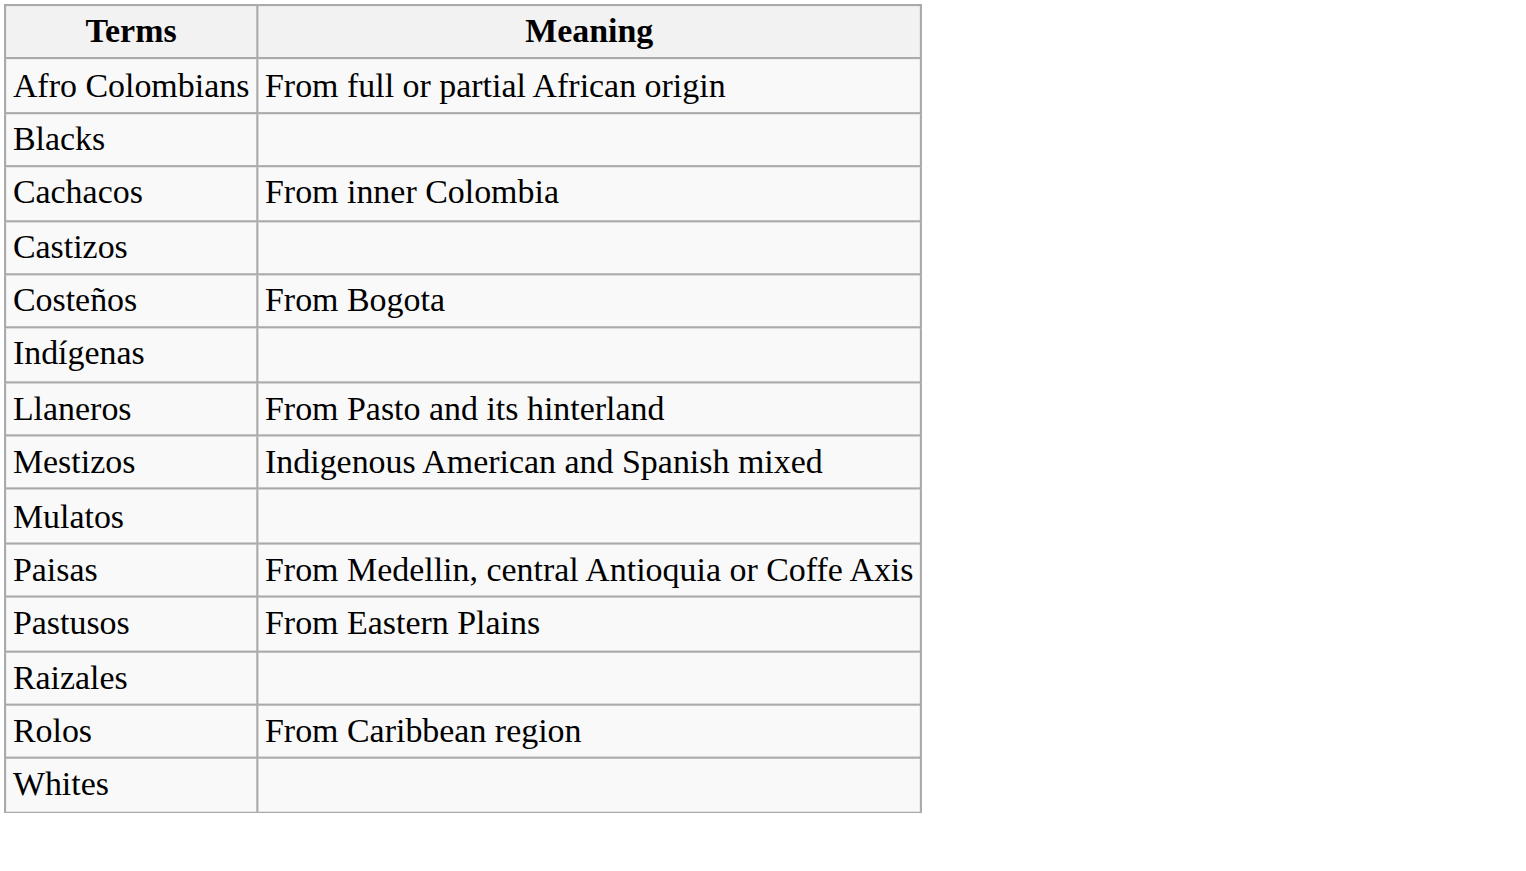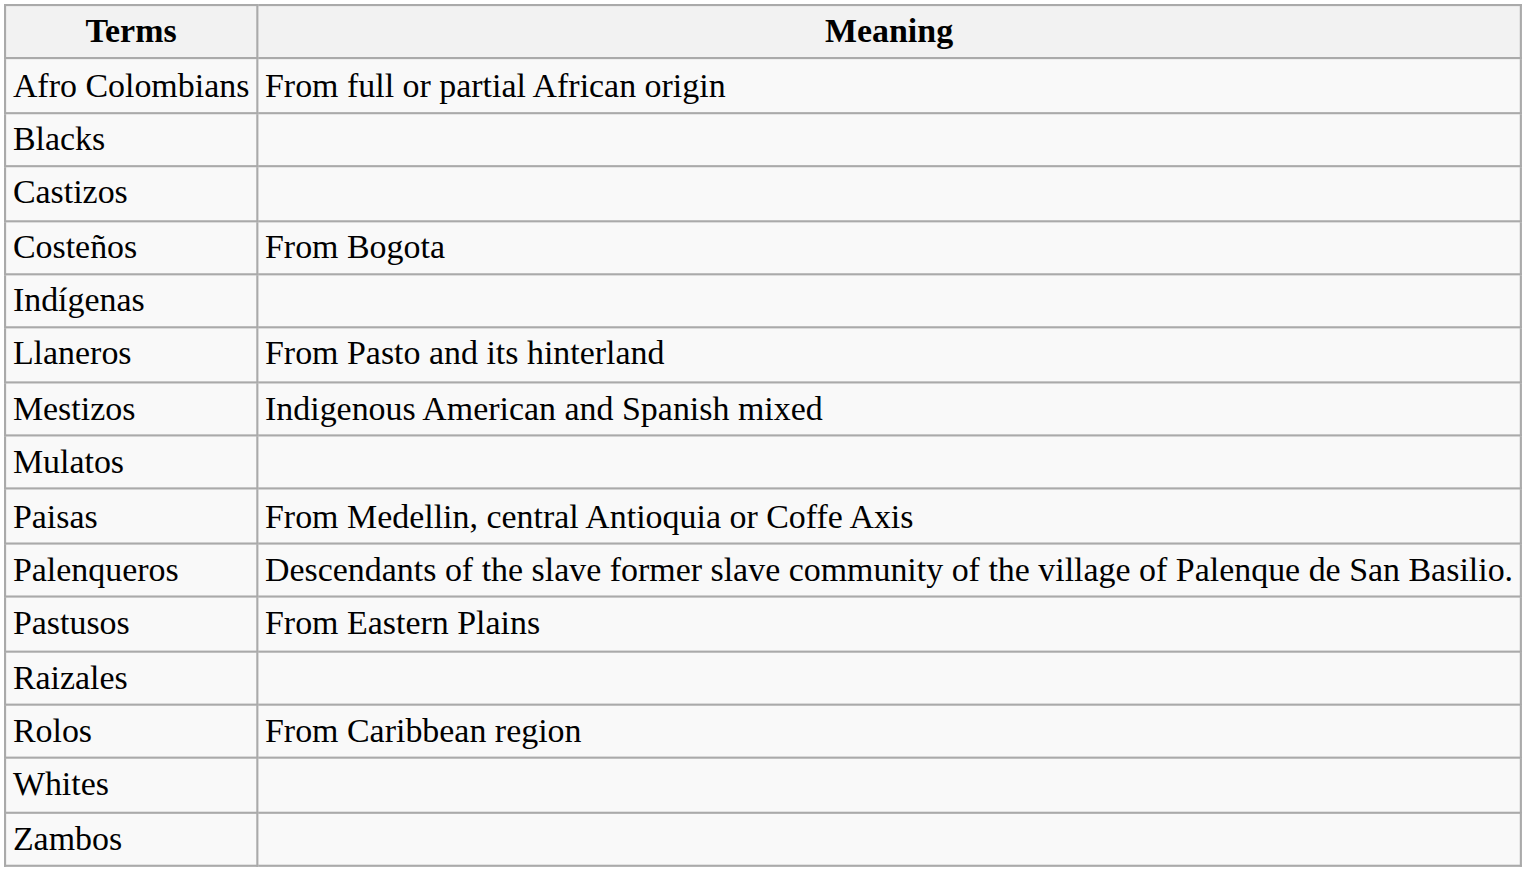- row: Cachacos | From inner Colombia
+ row: Palenqueros | Descendants of the slave former slave community of the village of Palenque de San Basilio.
+ row: Zambos
